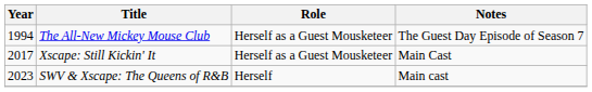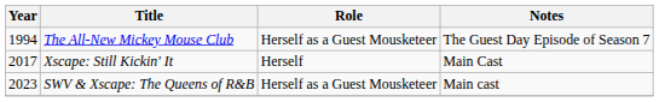Xscape: Still Kickin' It | Role: Herself as a Guest Mousketeer -> Herself
SWV & Xscape: The Queens of R&B | Role: Herself -> Herself as a Guest Mousketeer
